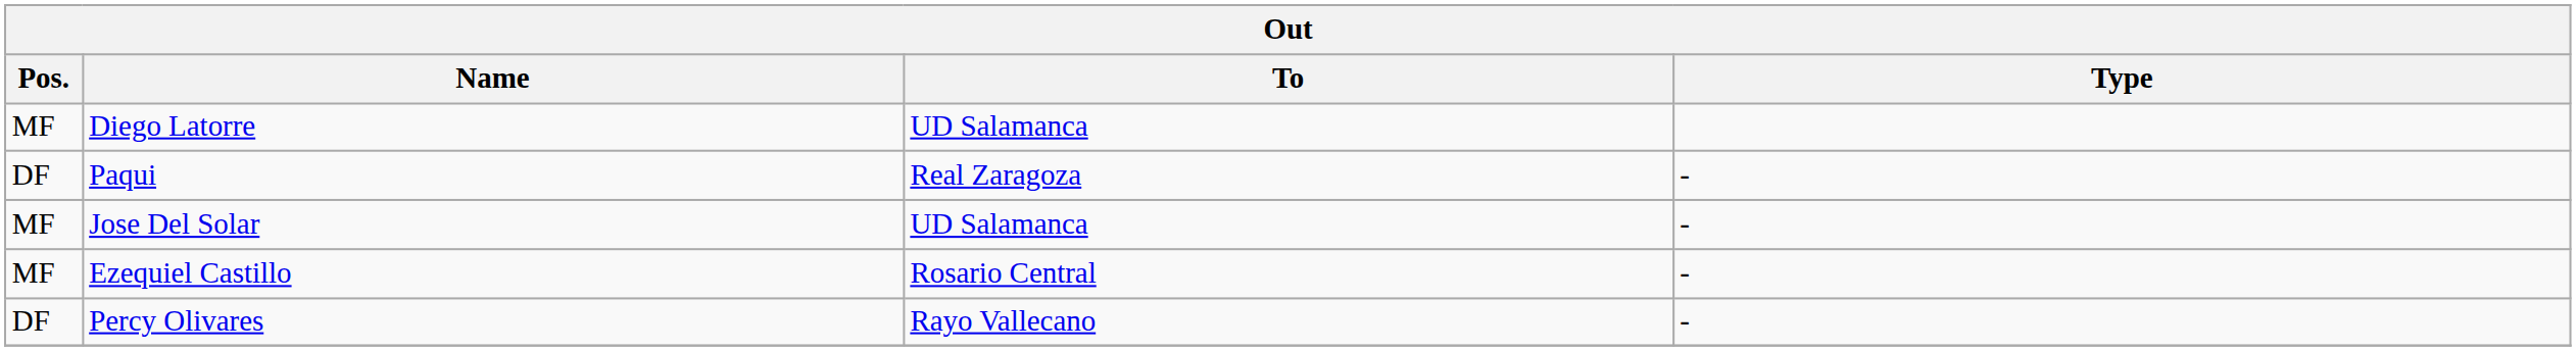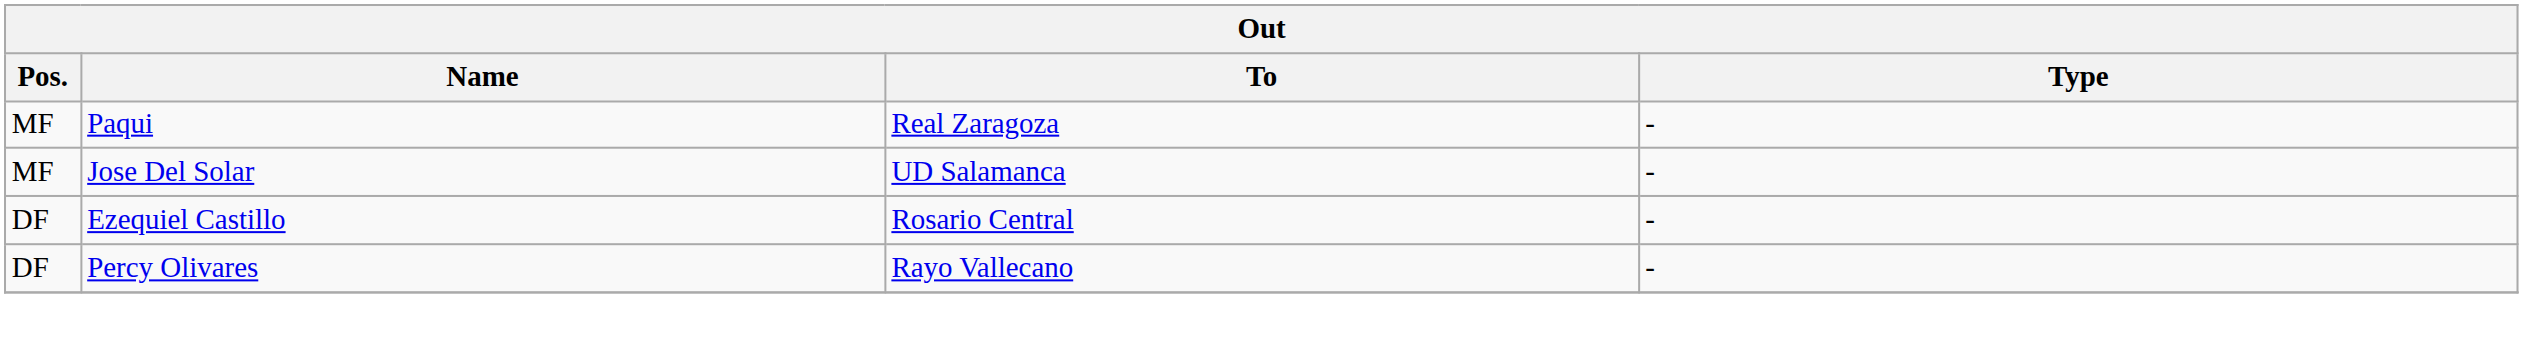- row: MF | Diego Latorre | UD Salamanca
Paqui | Pos.: DF -> MF
Ezequiel Castillo | Pos.: MF -> DF
